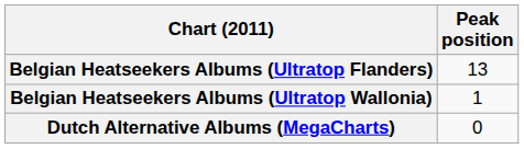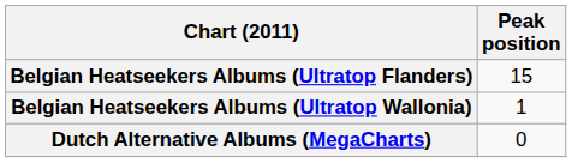Belgian Heatseekers Albums (Ultratop Flanders) | Peak position: 13 -> 15
